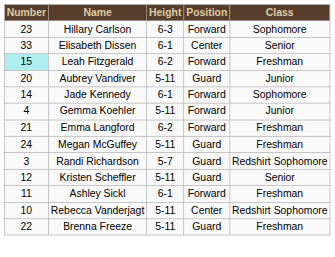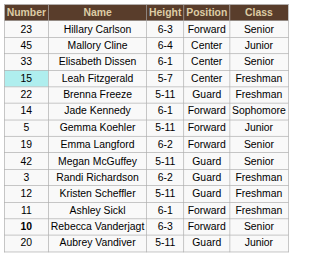Hillary Carlson | Class: Sophomore -> Senior
+ row: 45 | Mallory Cline | 6-4 | Center | Junior
Leah Fitzgerald | Height: 6-2 -> 5-7
Leah Fitzgerald | Position: Forward -> Center
rows swapped: Brenna Freeze <-> Aubrey Vandiver
Gemma Koehler | Number: 4 -> 5
Emma Langford | Number: 21 -> 19
Emma Langford | Class: Freshman -> Senior
Megan McGuffey | Number: 24 -> 42
Megan McGuffey | Class: Freshman -> Senior
Randi Richardson | Height: 5-7 -> 6-2
Randi Richardson | Class: Redshirt Sophomore -> Freshman
Kristen Scheffler | Class: Senior -> Freshman
Rebecca Vanderjagt | Number: normal -> bold
Rebecca Vanderjagt | Height: 5-11 -> 6-3
Rebecca Vanderjagt | Position: Center -> Forward
Rebecca Vanderjagt | Class: Redshirt Sophomore -> Senior
